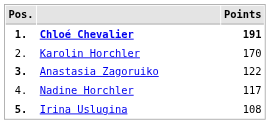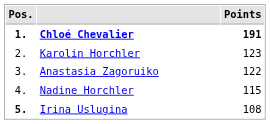Karolin Horchler | Points: 170 -> 123
Anastasia Zagoruiko | Pos.: bold -> normal
Nadine Horchler | Points: 117 -> 115
